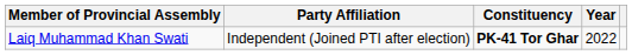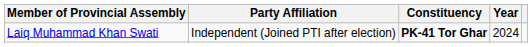Laiq Muhammad Khan Swati | Year: 2022 -> 2024
